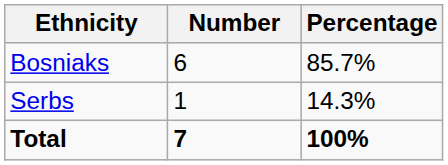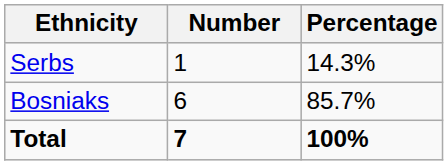rows swapped: Bosniaks <-> Serbs
